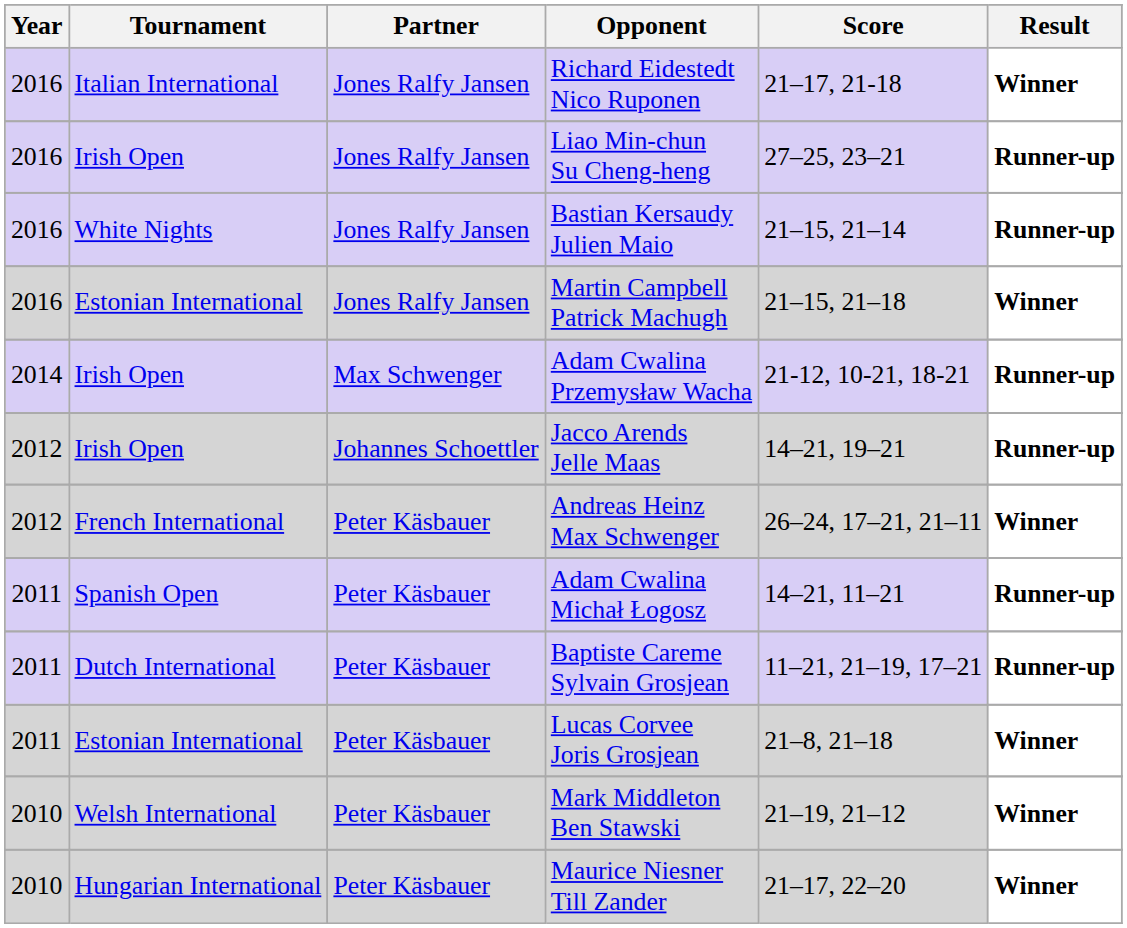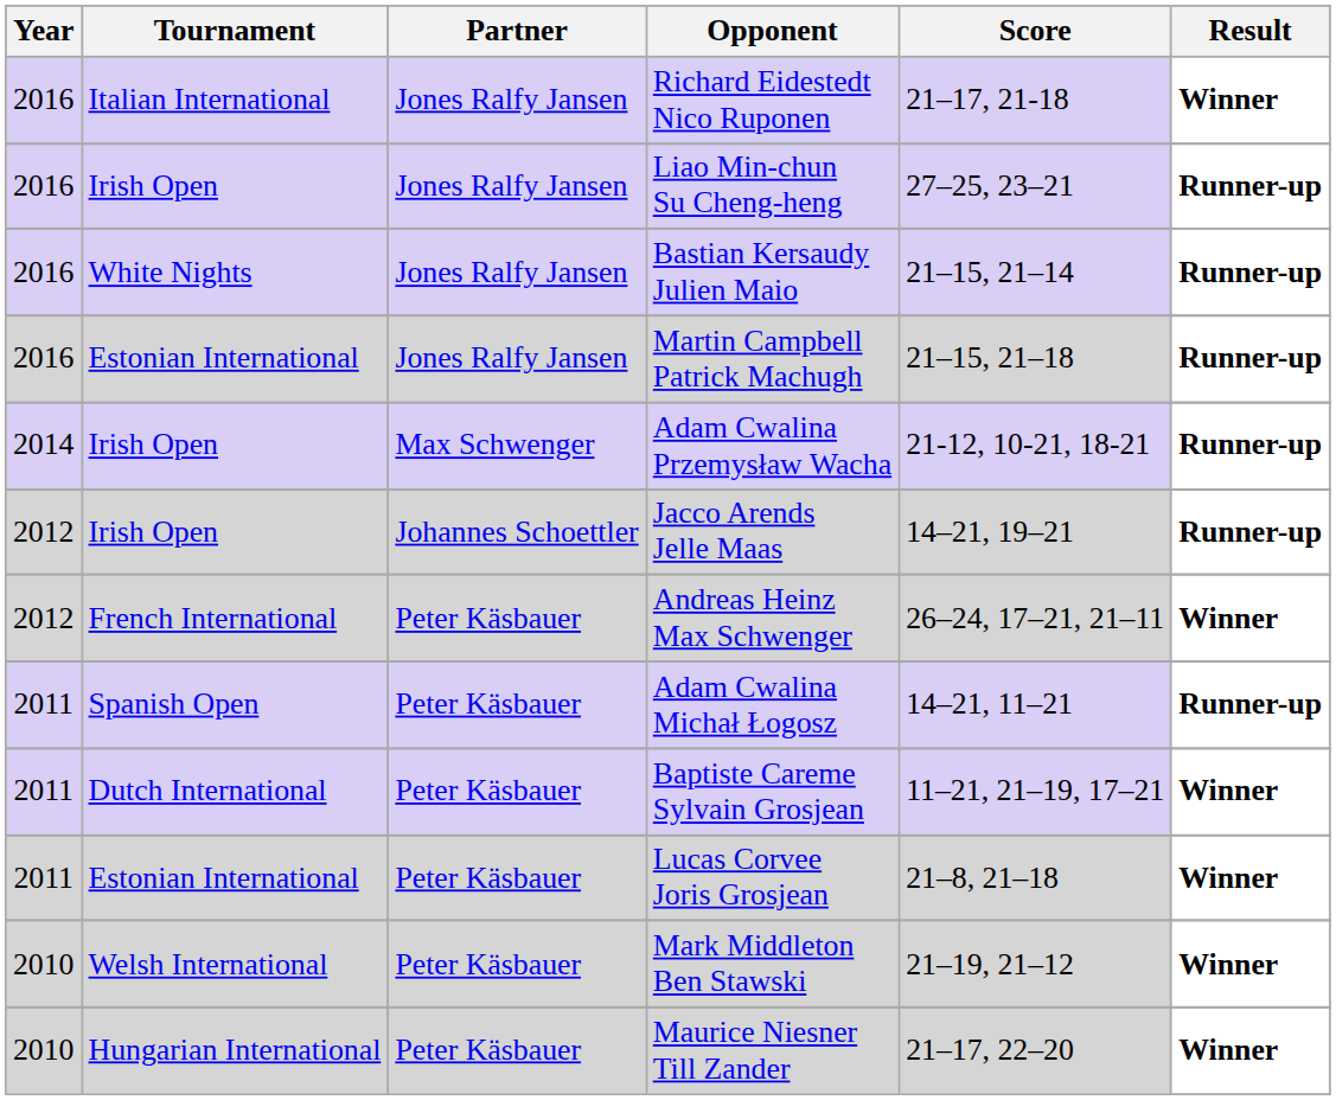Martin Campbell Patrick Machugh | Result: Winner -> Runner-up
Baptiste Careme Sylvain Grosjean | Result: Runner-up -> Winner
